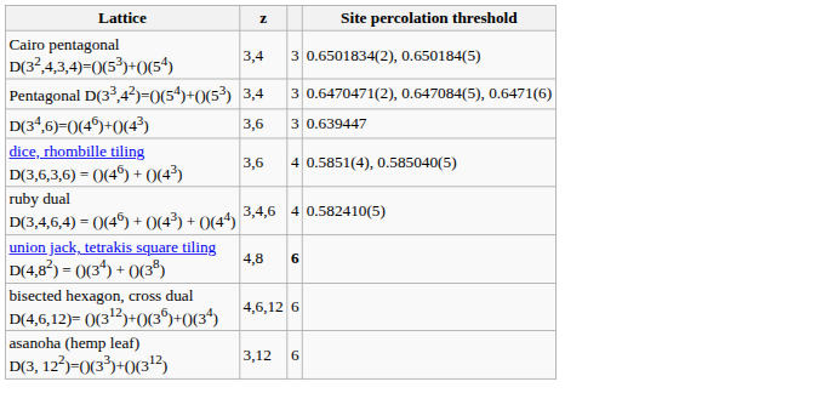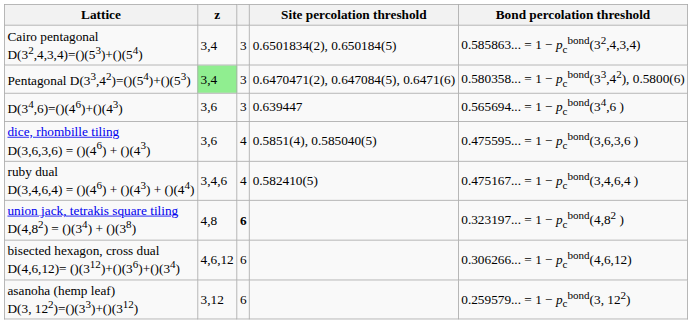+ column: Bond percolation threshold | 0.585863... = 1 − pcbond(32,4,3,4) | 0.580358... = 1 − pcbond(33,42), 0.5800(6) | 0.565694... = 1 − pcbond(34,6 ) | 0.475595... = 1 − pcbond(3,6,3,6 ) | 0.475167... = 1 − pcbond(3,4,6,4 ) | 0.323197... = 1 − pcbond(4,82 ) | 0.306266... = 1 − pcbond(4,6,12) | 0.259579... = 1 − pcbond(3, 122)
Pentagonal D(33,42)=()(54)+()(53) | z: no background -> lightgreen background
